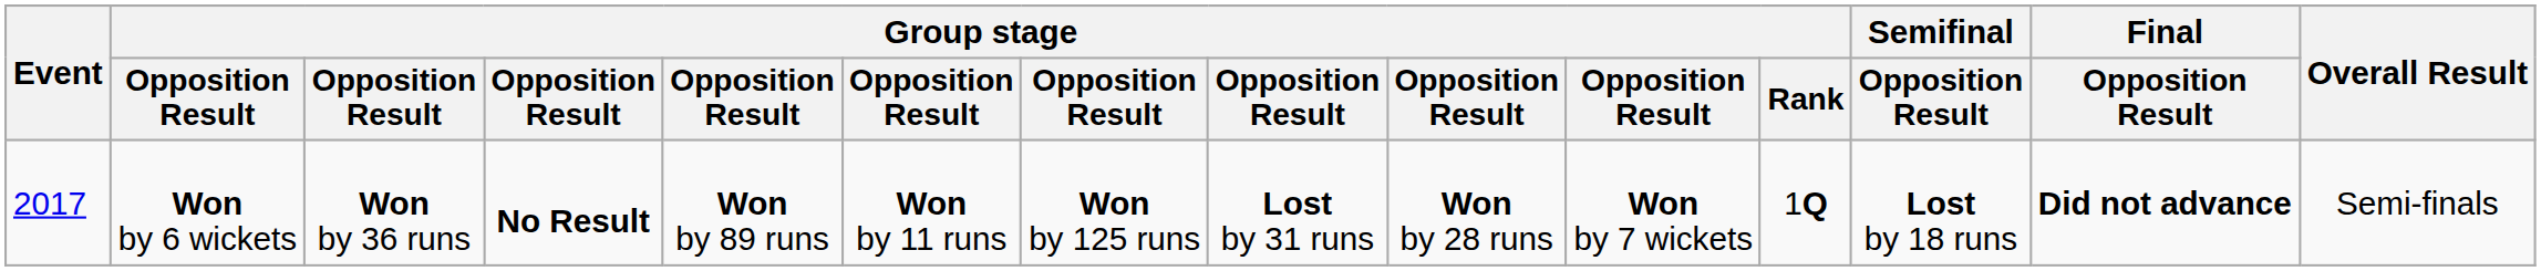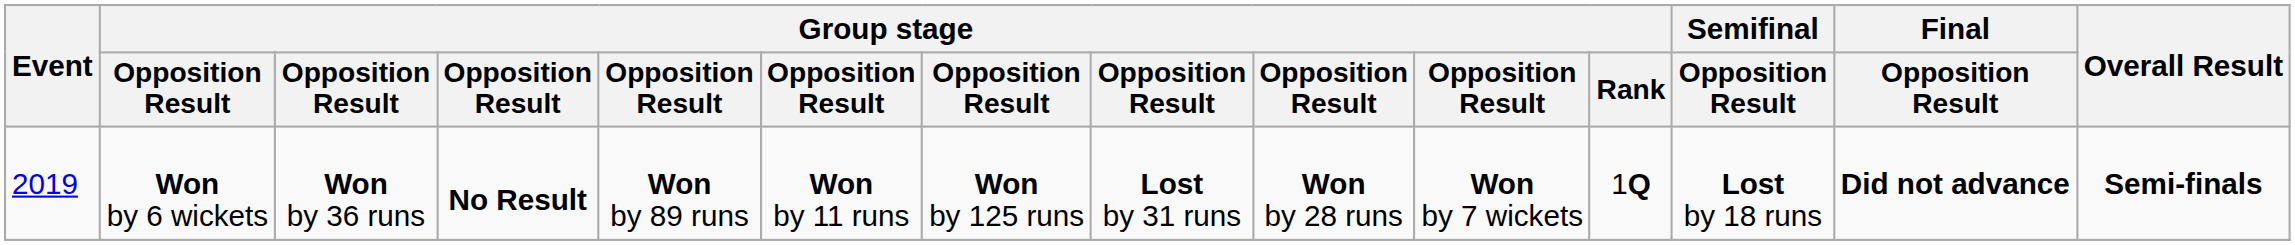Won by 6 wickets | Event: 2017 -> 2019
Won by 6 wickets | Overall Result: normal -> bold
